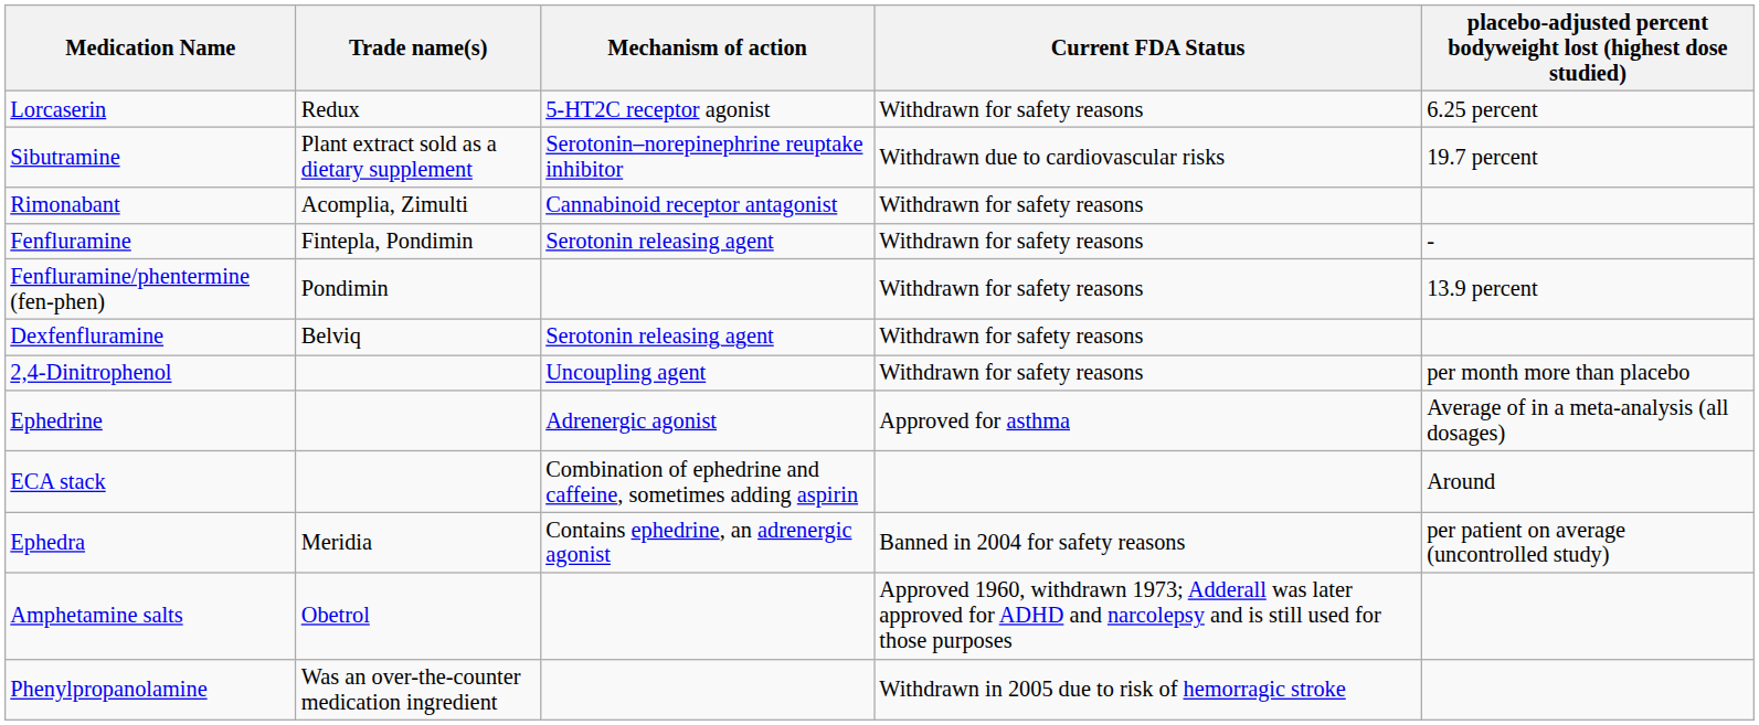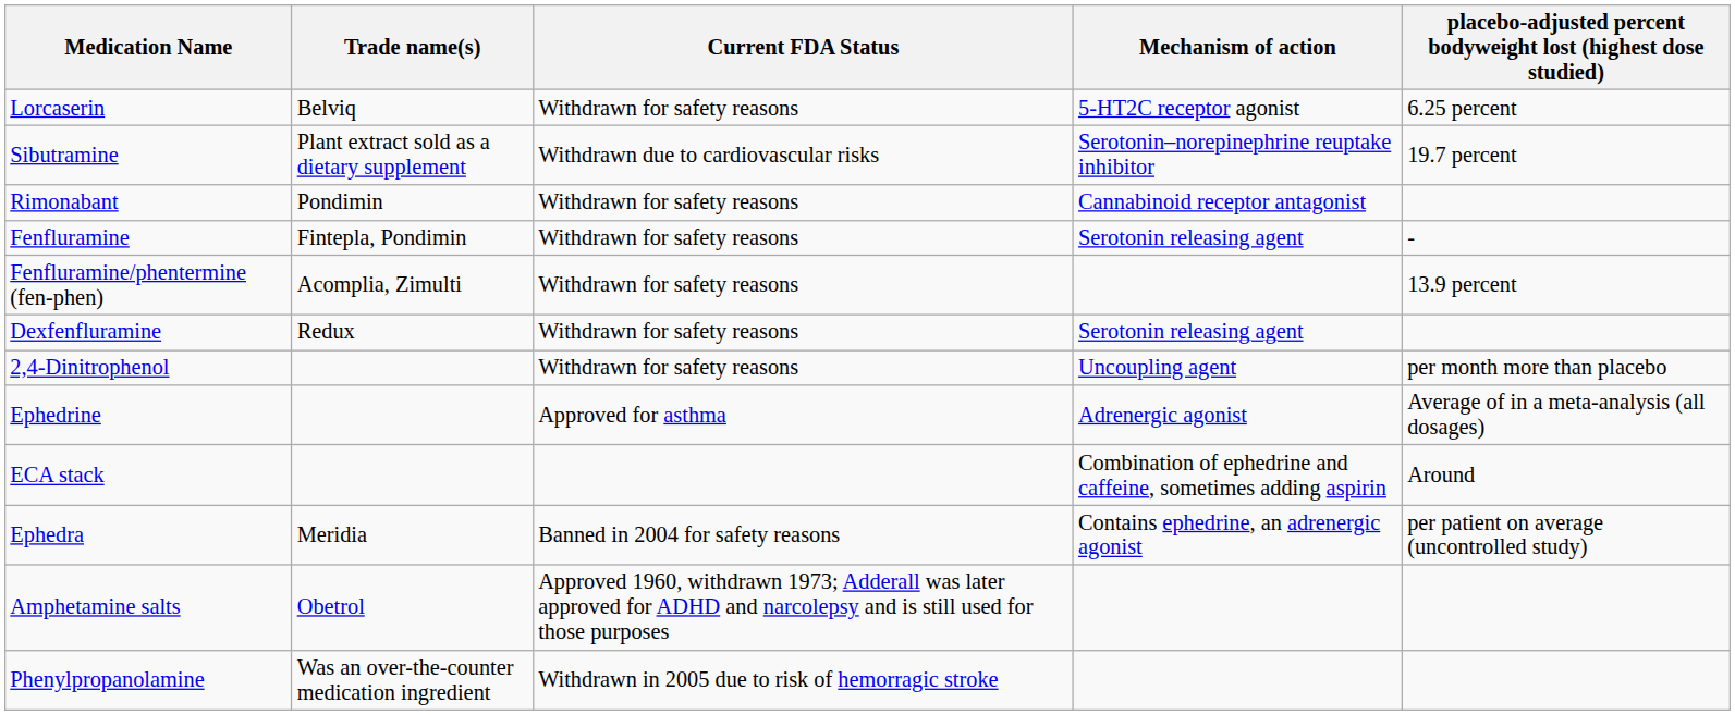columns swapped: Mechanism of action <-> Current FDA Status
Lorcaserin | Trade name(s): Redux -> Belviq
Rimonabant | Trade name(s): Acomplia, Zimulti -> Pondimin
Fenfluramine/phentermine (fen-phen) | Trade name(s): Pondimin -> Acomplia, Zimulti
Dexfenfluramine | Trade name(s): Belviq -> Redux
